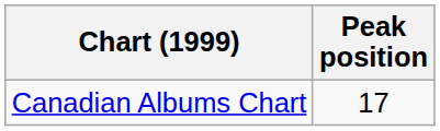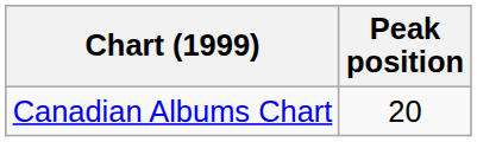Canadian Albums Chart | Peak position: 17 -> 20
